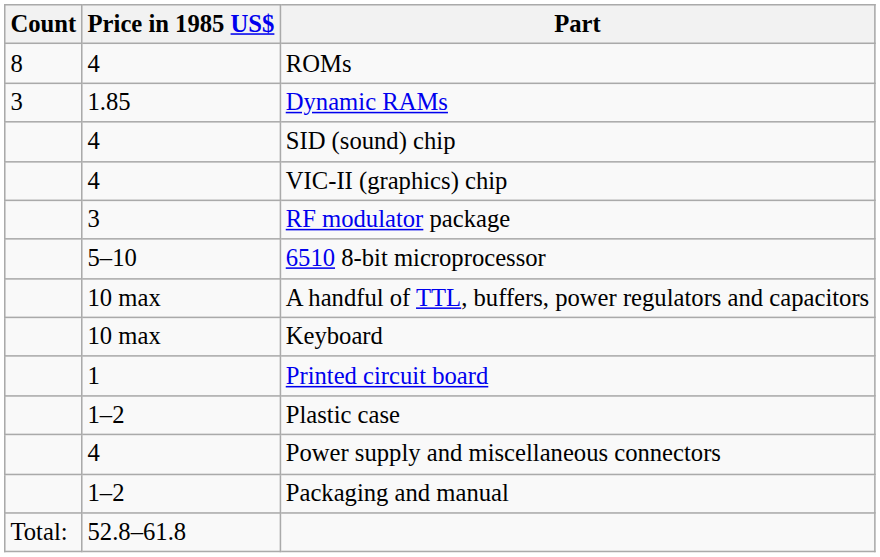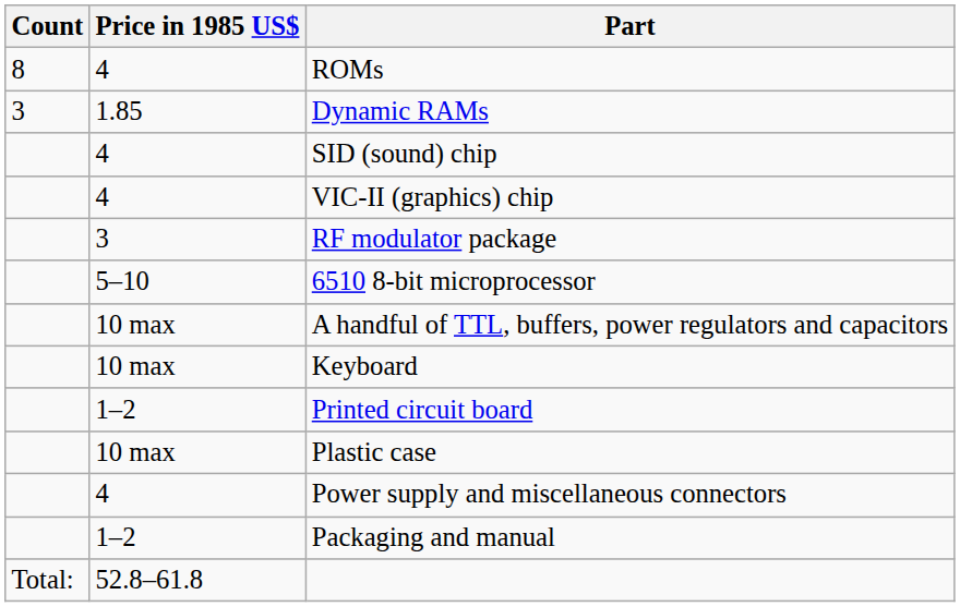Printed circuit board | Price in 1985 US$: 1 -> 1–2
Plastic case | Price in 1985 US$: 1–2 -> 10 max
